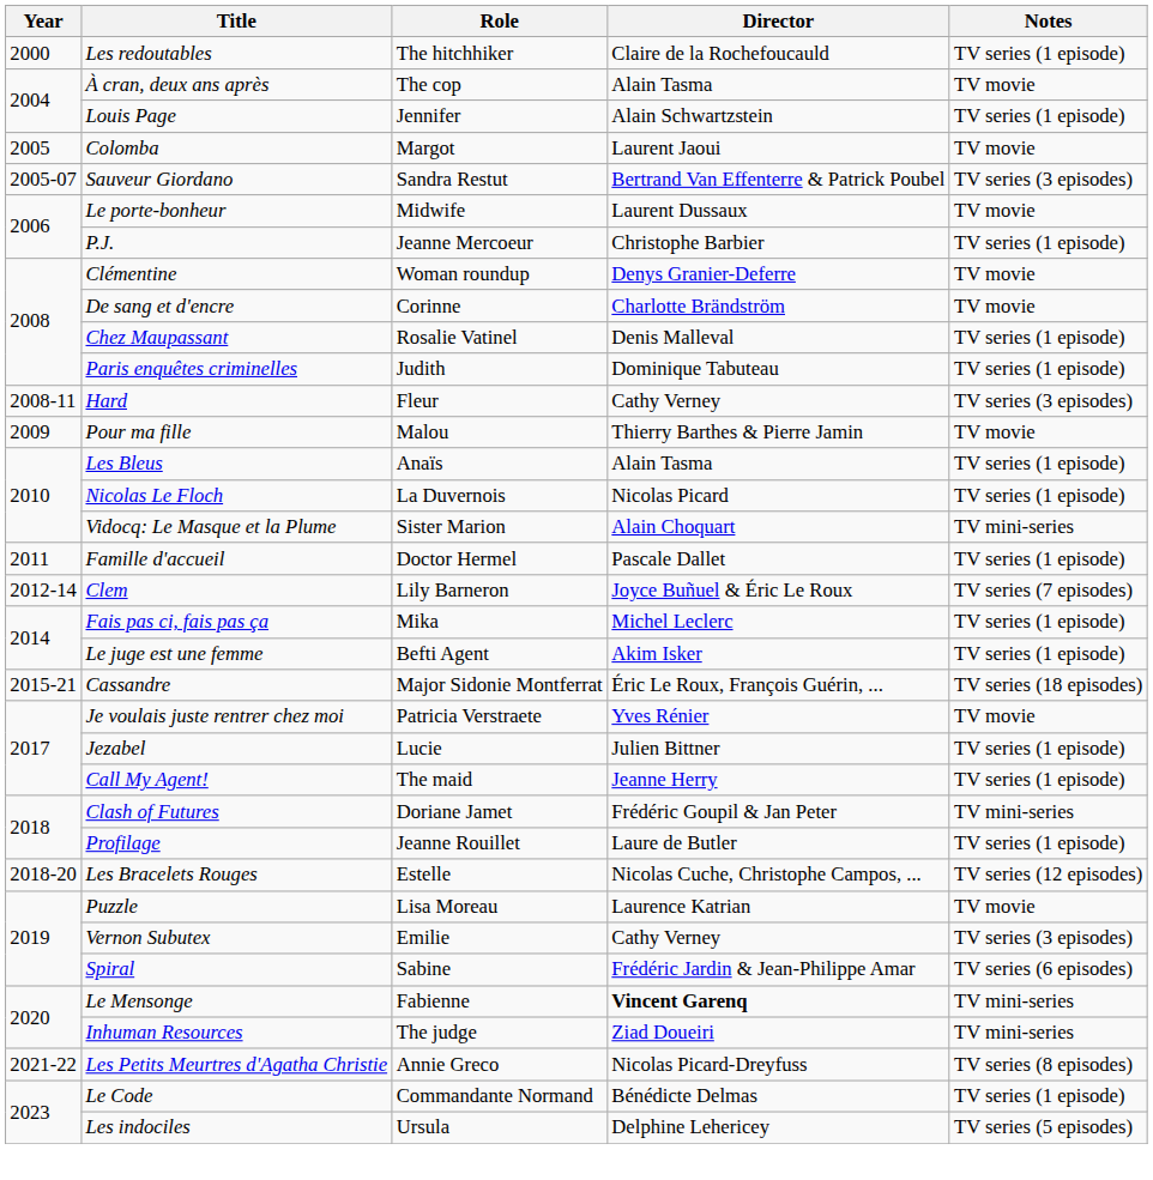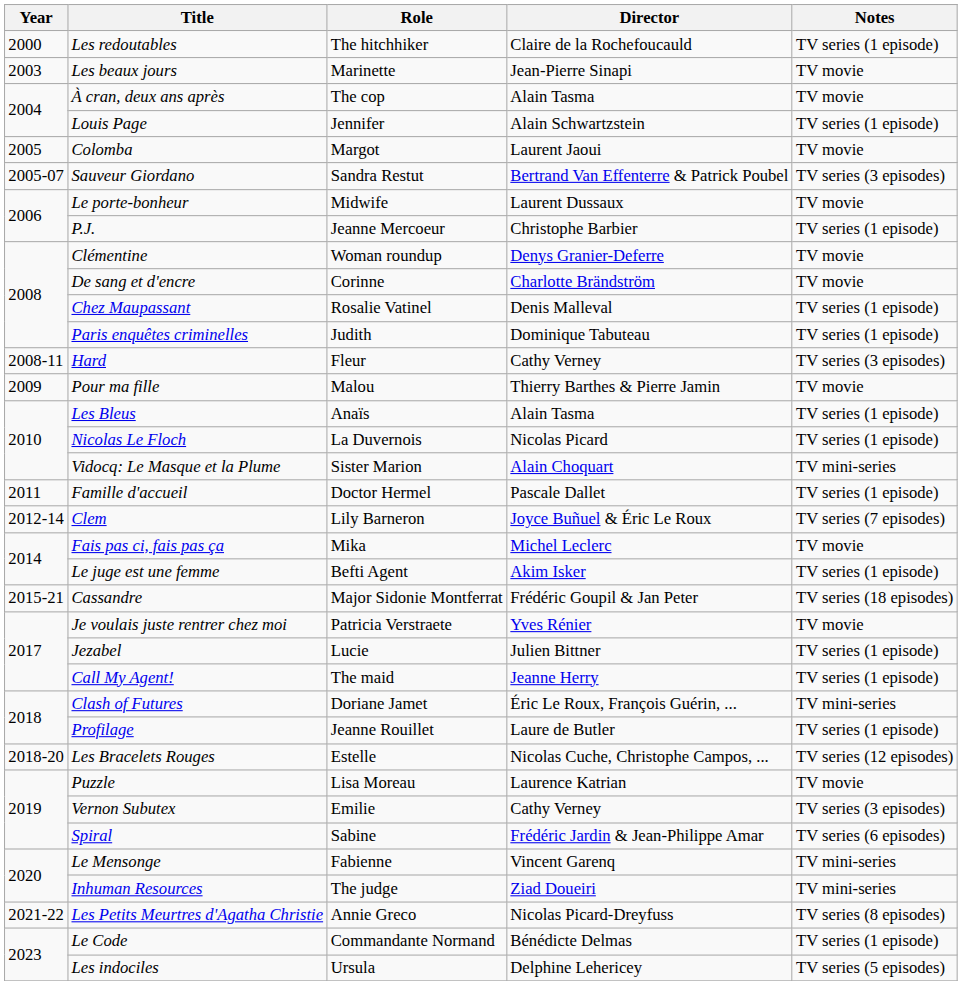+ row: 2003 | Les beaux jours | Marinette | Jean-Pierre Sinapi | TV movie
Fais pas ci, fais pas ça | Notes: TV series (1 episode) -> TV movie
Cassandre | Director: Éric Le Roux, François Guérin, ... -> Frédéric Goupil & Jan Peter
Clash of Futures | Director: Frédéric Goupil & Jan Peter -> Éric Le Roux, François Guérin, ...
Le Mensonge | Director: bold -> normal
